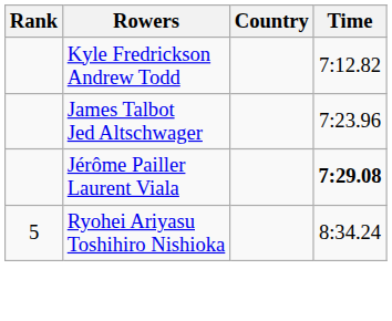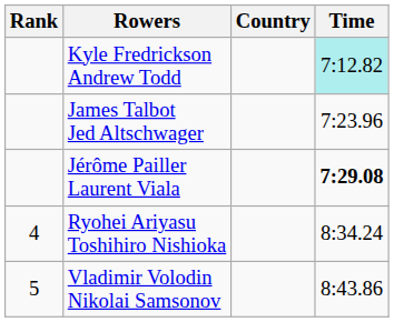Kyle Fredrickson Andrew Todd | Time: no background -> paleturquoise background
Ryohei Ariyasu Toshihiro Nishioka | Rank: 5 -> 4
+ row: 5 | Vladimir Volodin Nikolai Samsonov | 8:43.86
